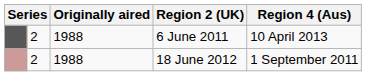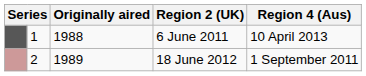6 June 2011 | column 2: 2 -> 1
18 June 2012 | Originally aired: 1988 -> 1989
